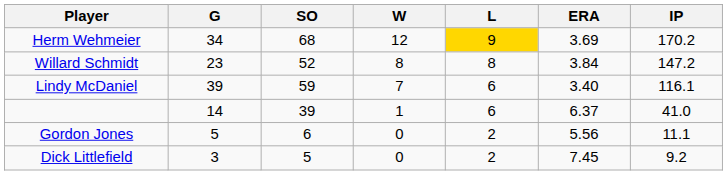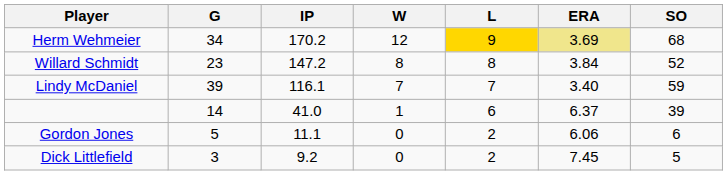columns swapped: IP <-> SO
Herm Wehmeier | ERA: no background -> khaki background
Lindy McDaniel | L: 6 -> 7
Gordon Jones | ERA: 5.56 -> 6.06
